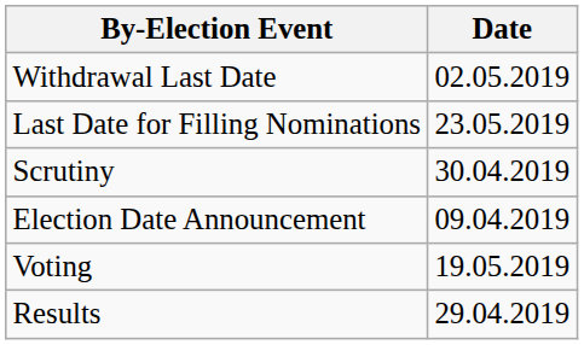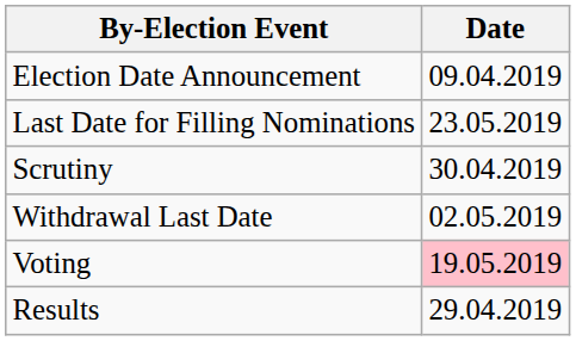rows swapped: Election Date Announcement <-> Withdrawal Last Date
Voting | Date: no background -> pink background
